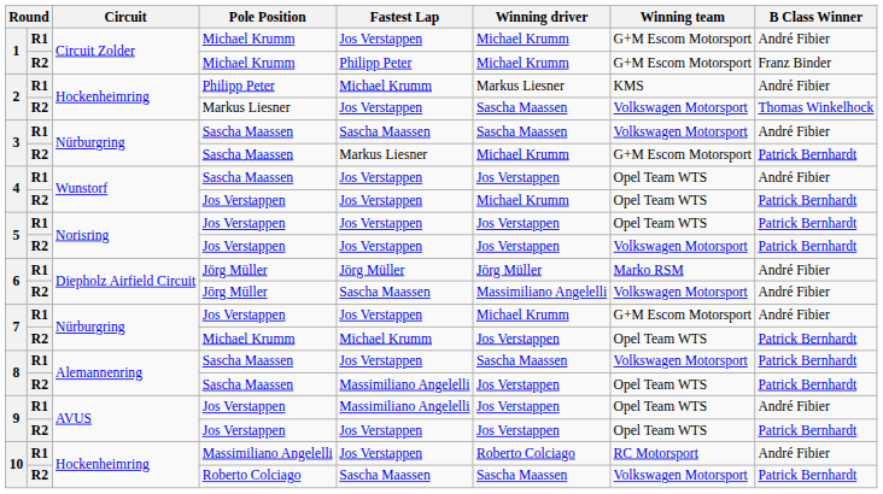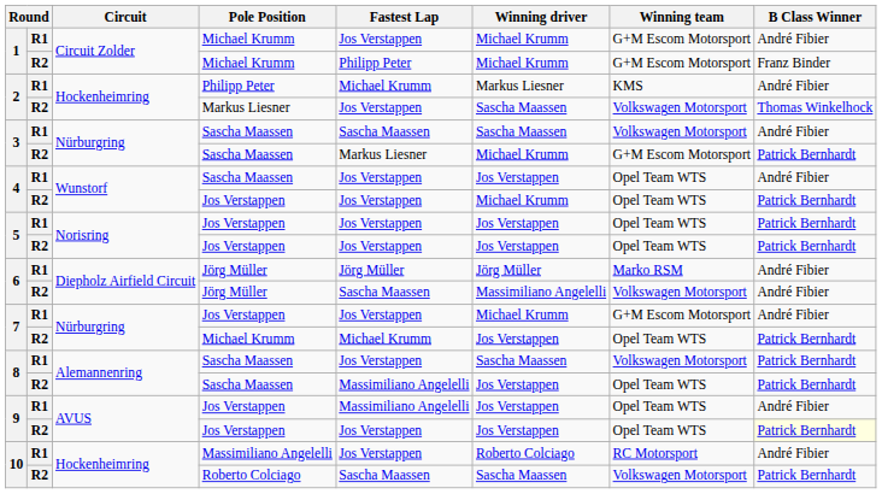5 / R2 | Winning team: Volkswagen Motorsport -> Opel Team WTS
9 / R2 | B Class Winner: no background -> lightyellow background
